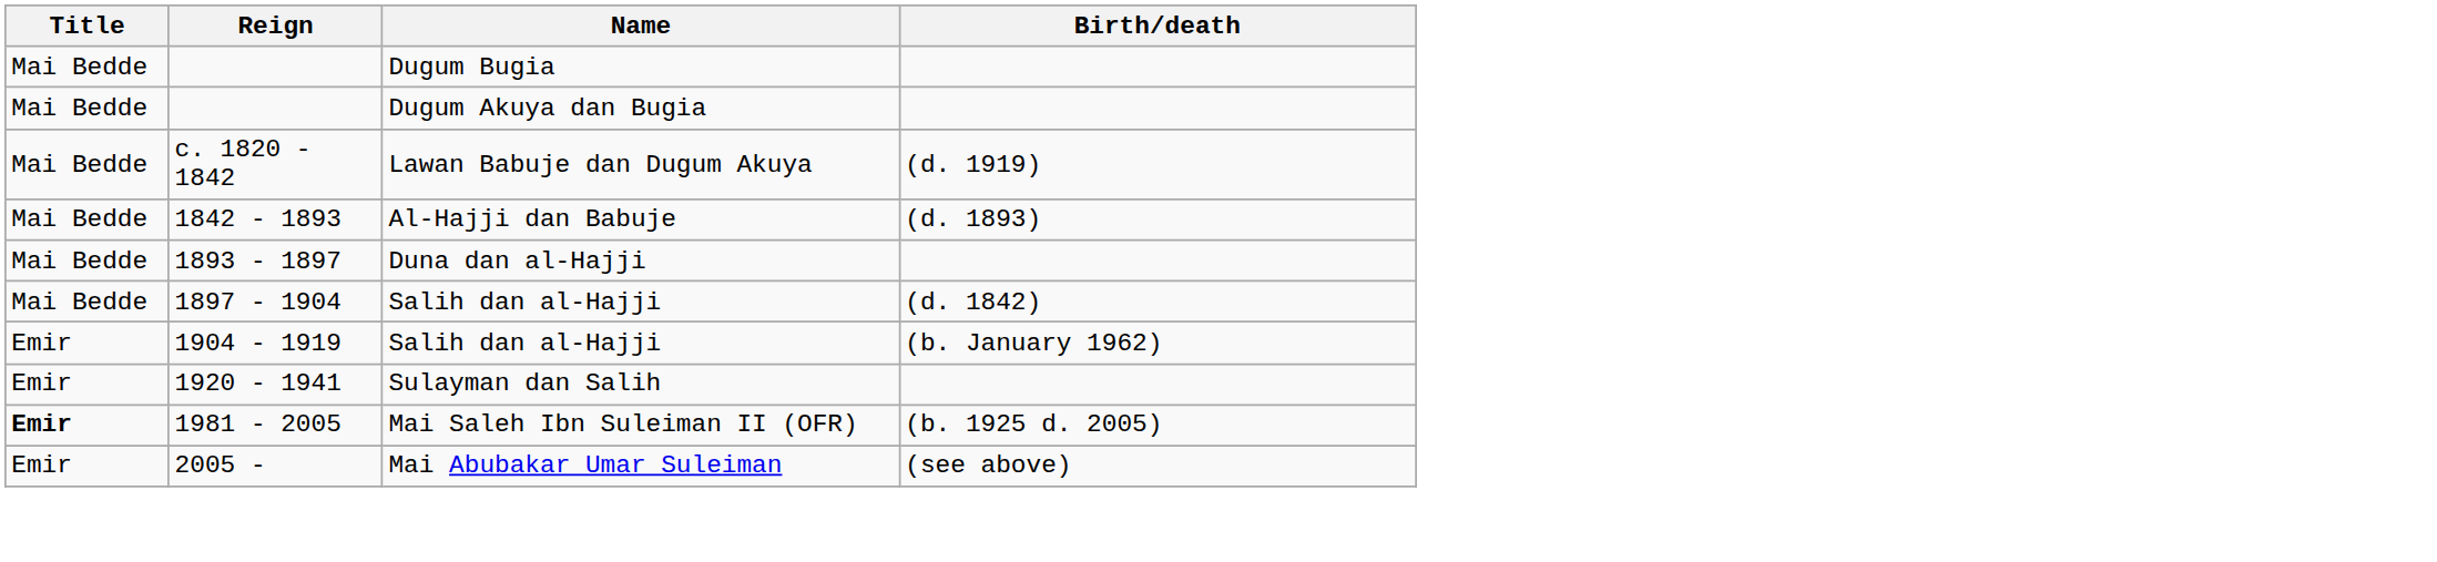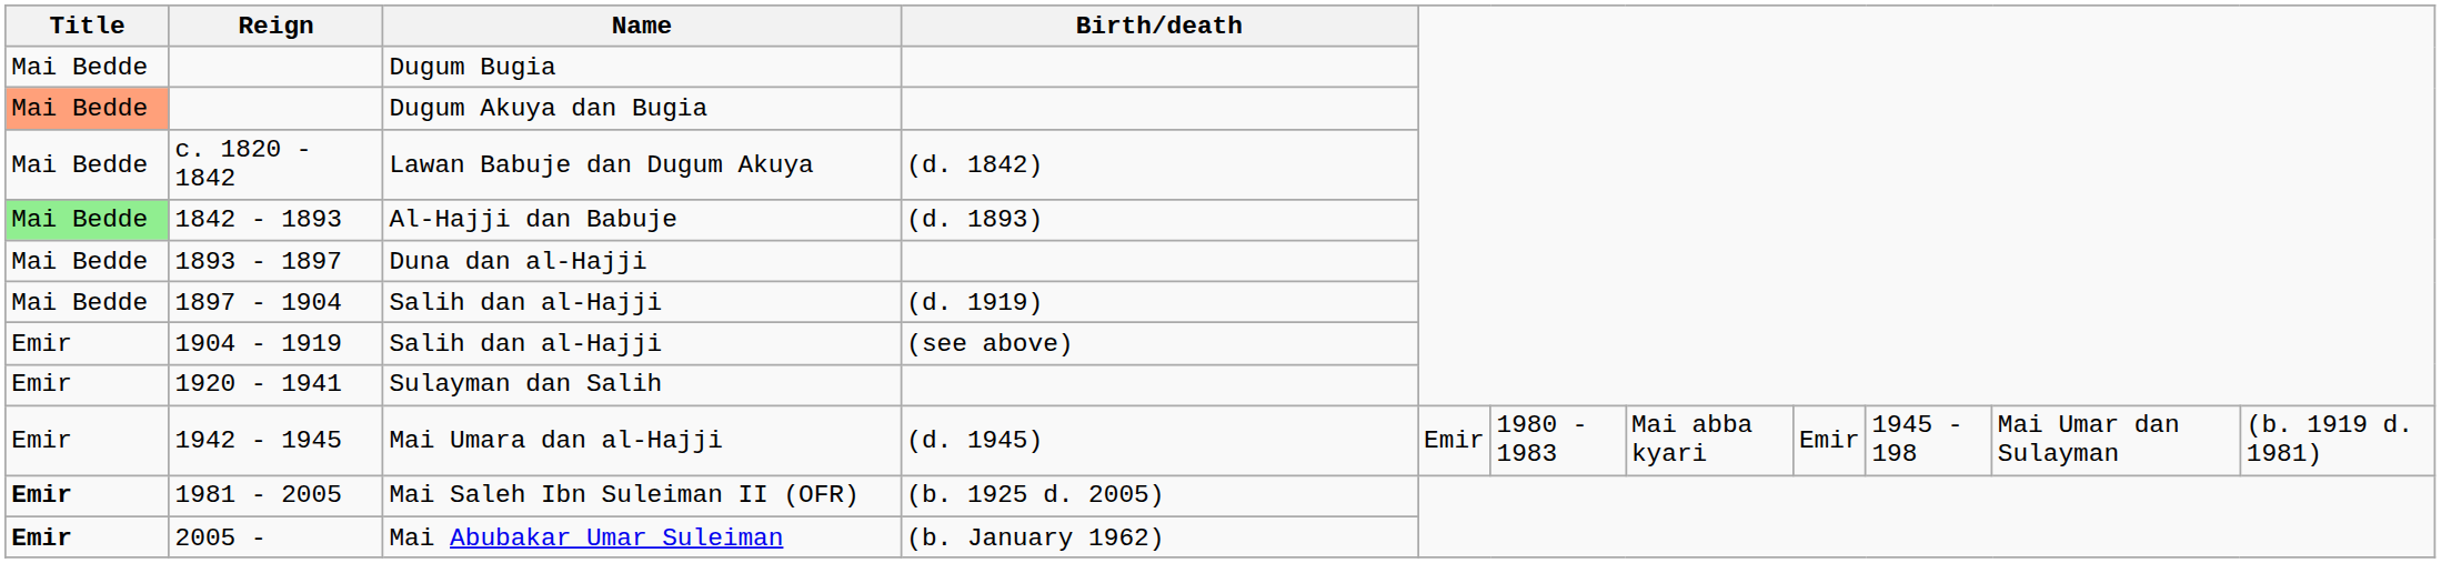Dugum Akuya dan Bugia | Title: no background -> lightsalmon background
Lawan Babuje dan Dugum Akuya | Birth/death: (d. 1919) -> (d. 1842)
Al-Hajji dan Babuje | Title: no background -> lightgreen background
1897 - 1904 / Salih dan al-Hajji | Birth/death: (d. 1842) -> (d. 1919)
1904 - 1919 / Salih dan al-Hajji | Birth/death: (b. January 1962) -> (see above)
+ row: Emir | 1942 - 1945 | Mai Umara dan al-Hajji | (d. 1945) | Emir | 1980 - 1983 | Mai abba kyari | Emir | 1945 - 198 | Mai Umar dan Sulayman | (b. 1919 d. 1981)
Mai Abubakar Umar Suleiman | Title: normal -> bold
Mai Abubakar Umar Suleiman | Birth/death: (see above) -> (b. January 1962)
